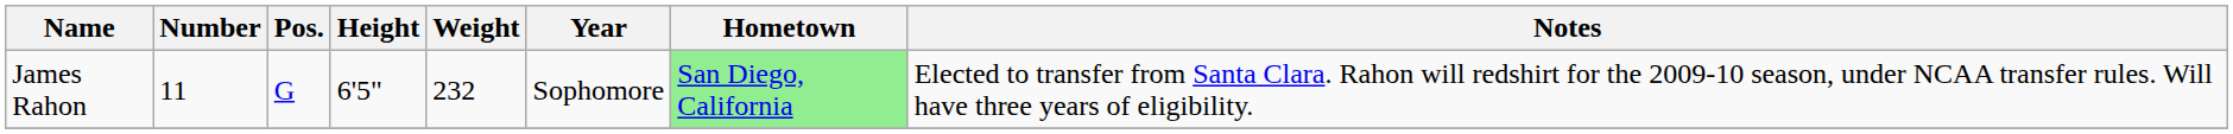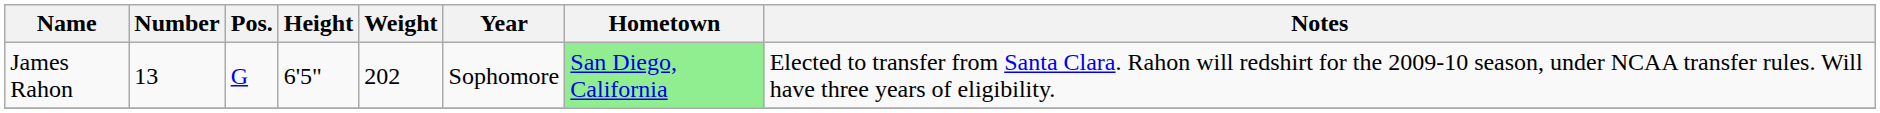James Rahon | Number: 11 -> 13
James Rahon | Weight: 232 -> 202
